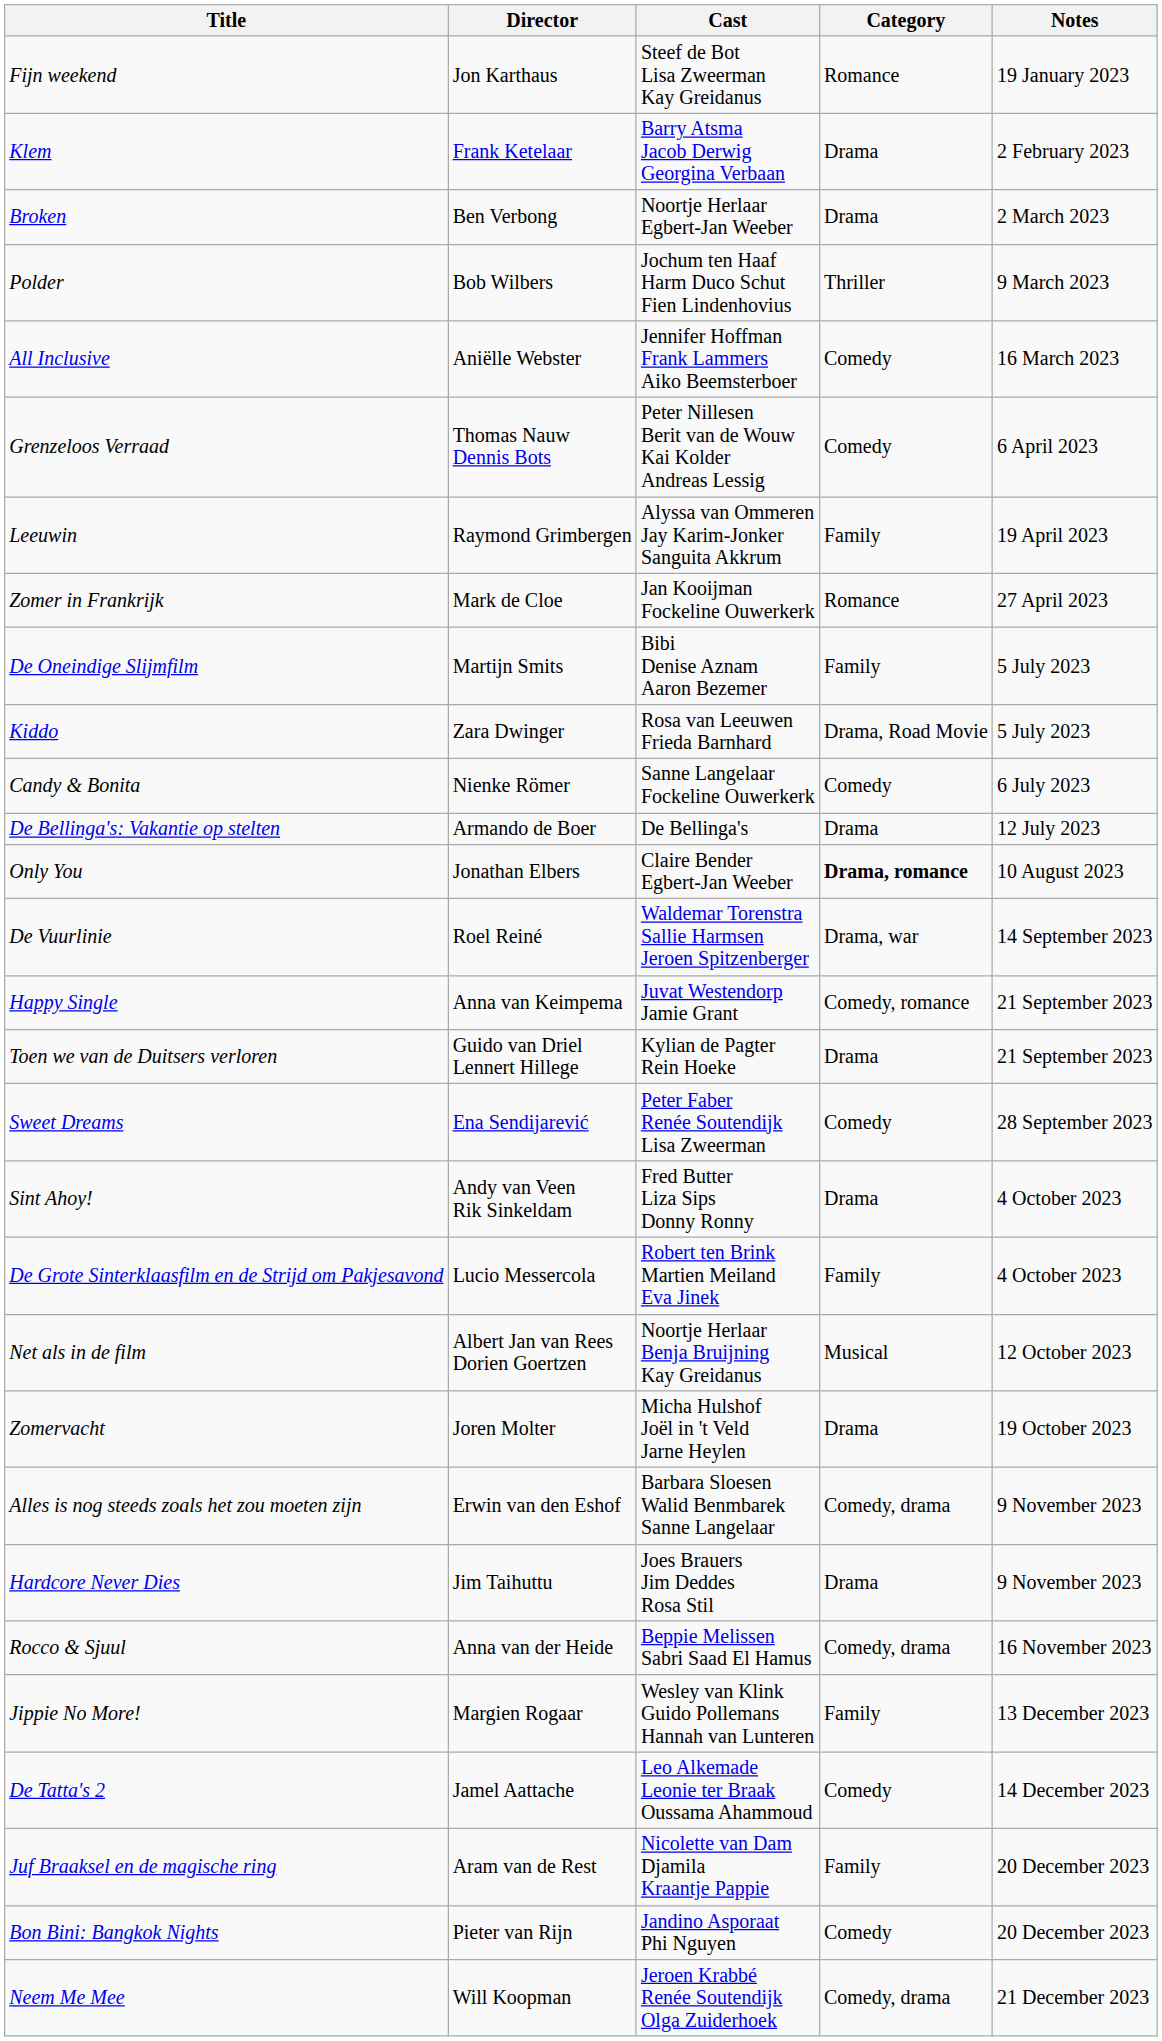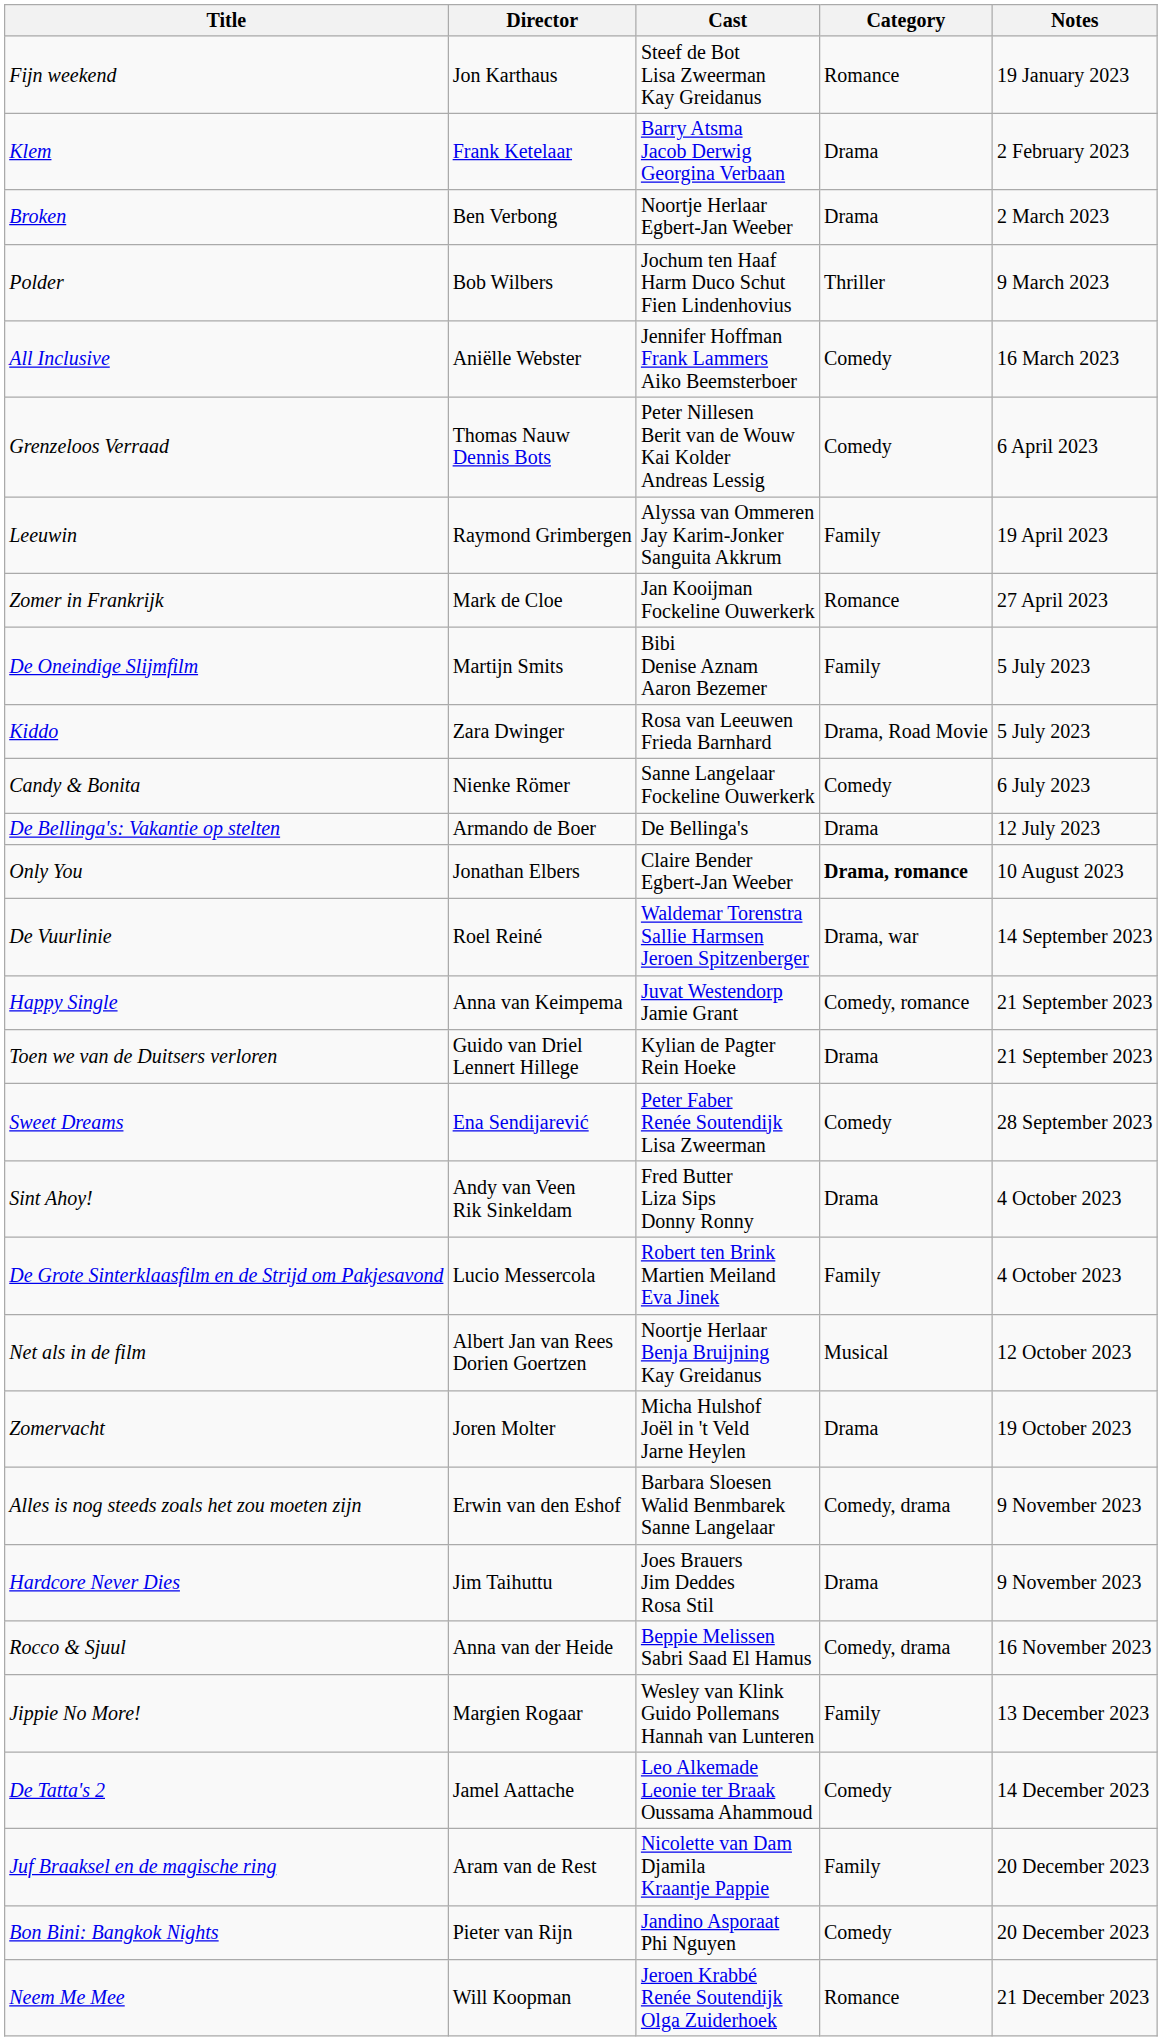Neem Me Mee | Category: Comedy, drama -> Romance
